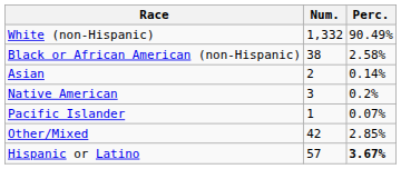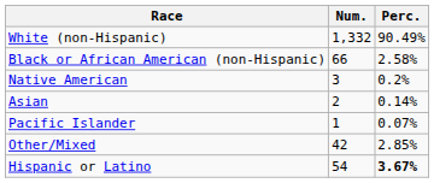Black or African American (non-Hispanic) | Num.: 38 -> 66
rows swapped: Native American <-> Asian
Hispanic or Latino | Num.: 57 -> 54
